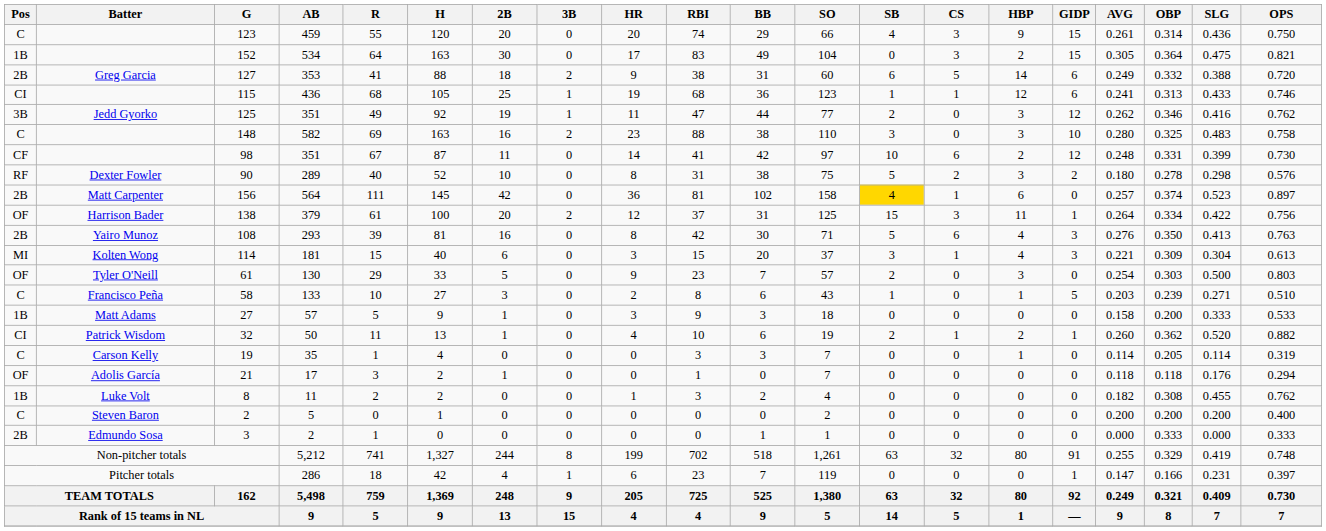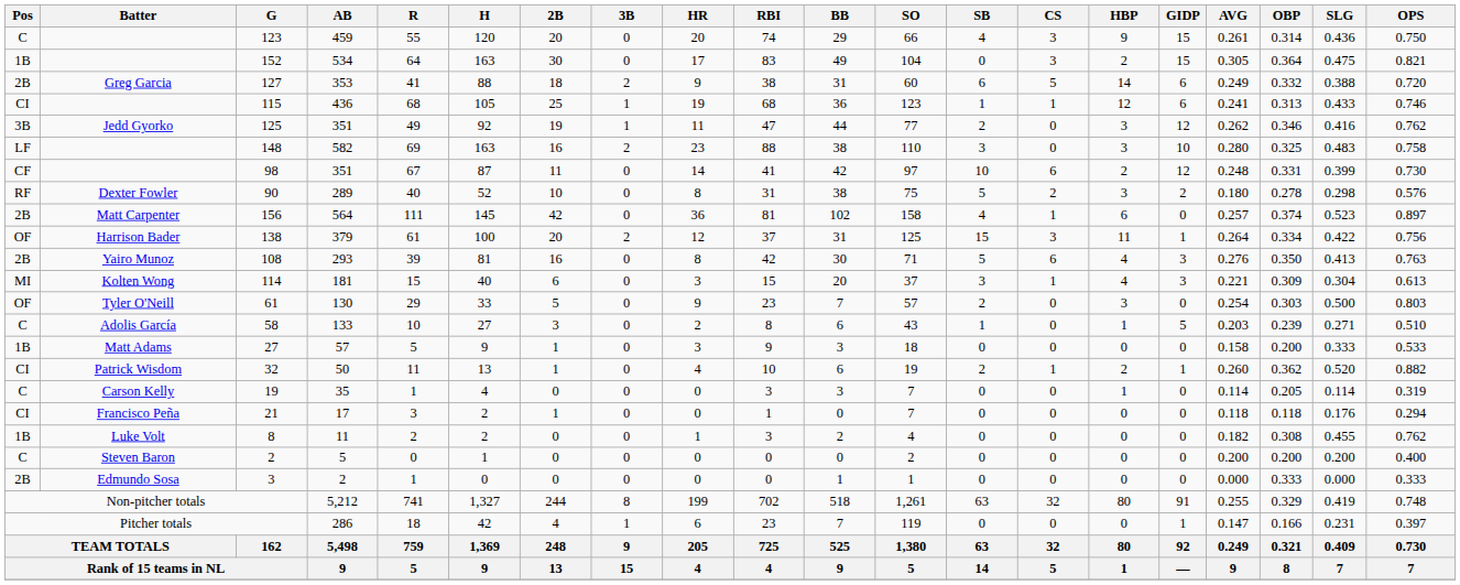148 | Pos: C -> LF
156 | SB: gold background -> no background
58 | Batter: Francisco Peña -> Adolis García
21 | Pos: OF -> CI
21 | Batter: Adolis García -> Francisco Peña
